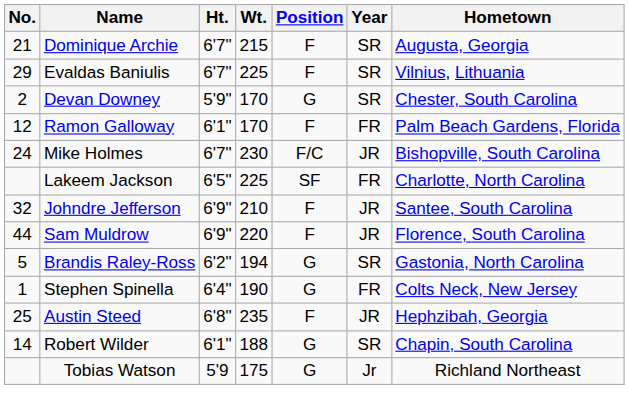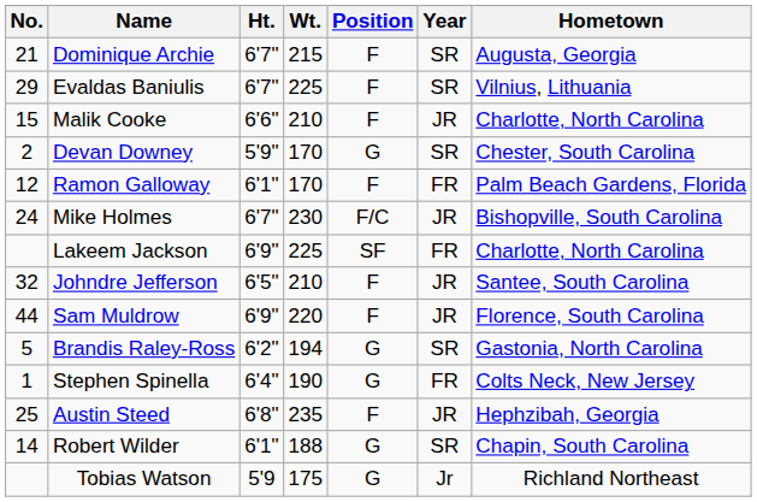+ row: 15 | Malik Cooke | 6'6" | 210 | F | JR | Charlotte, North Carolina
Lakeem Jackson | Ht.: 6'5" -> 6'9"
Johndre Jefferson | Ht.: 6'9" -> 6'5"
